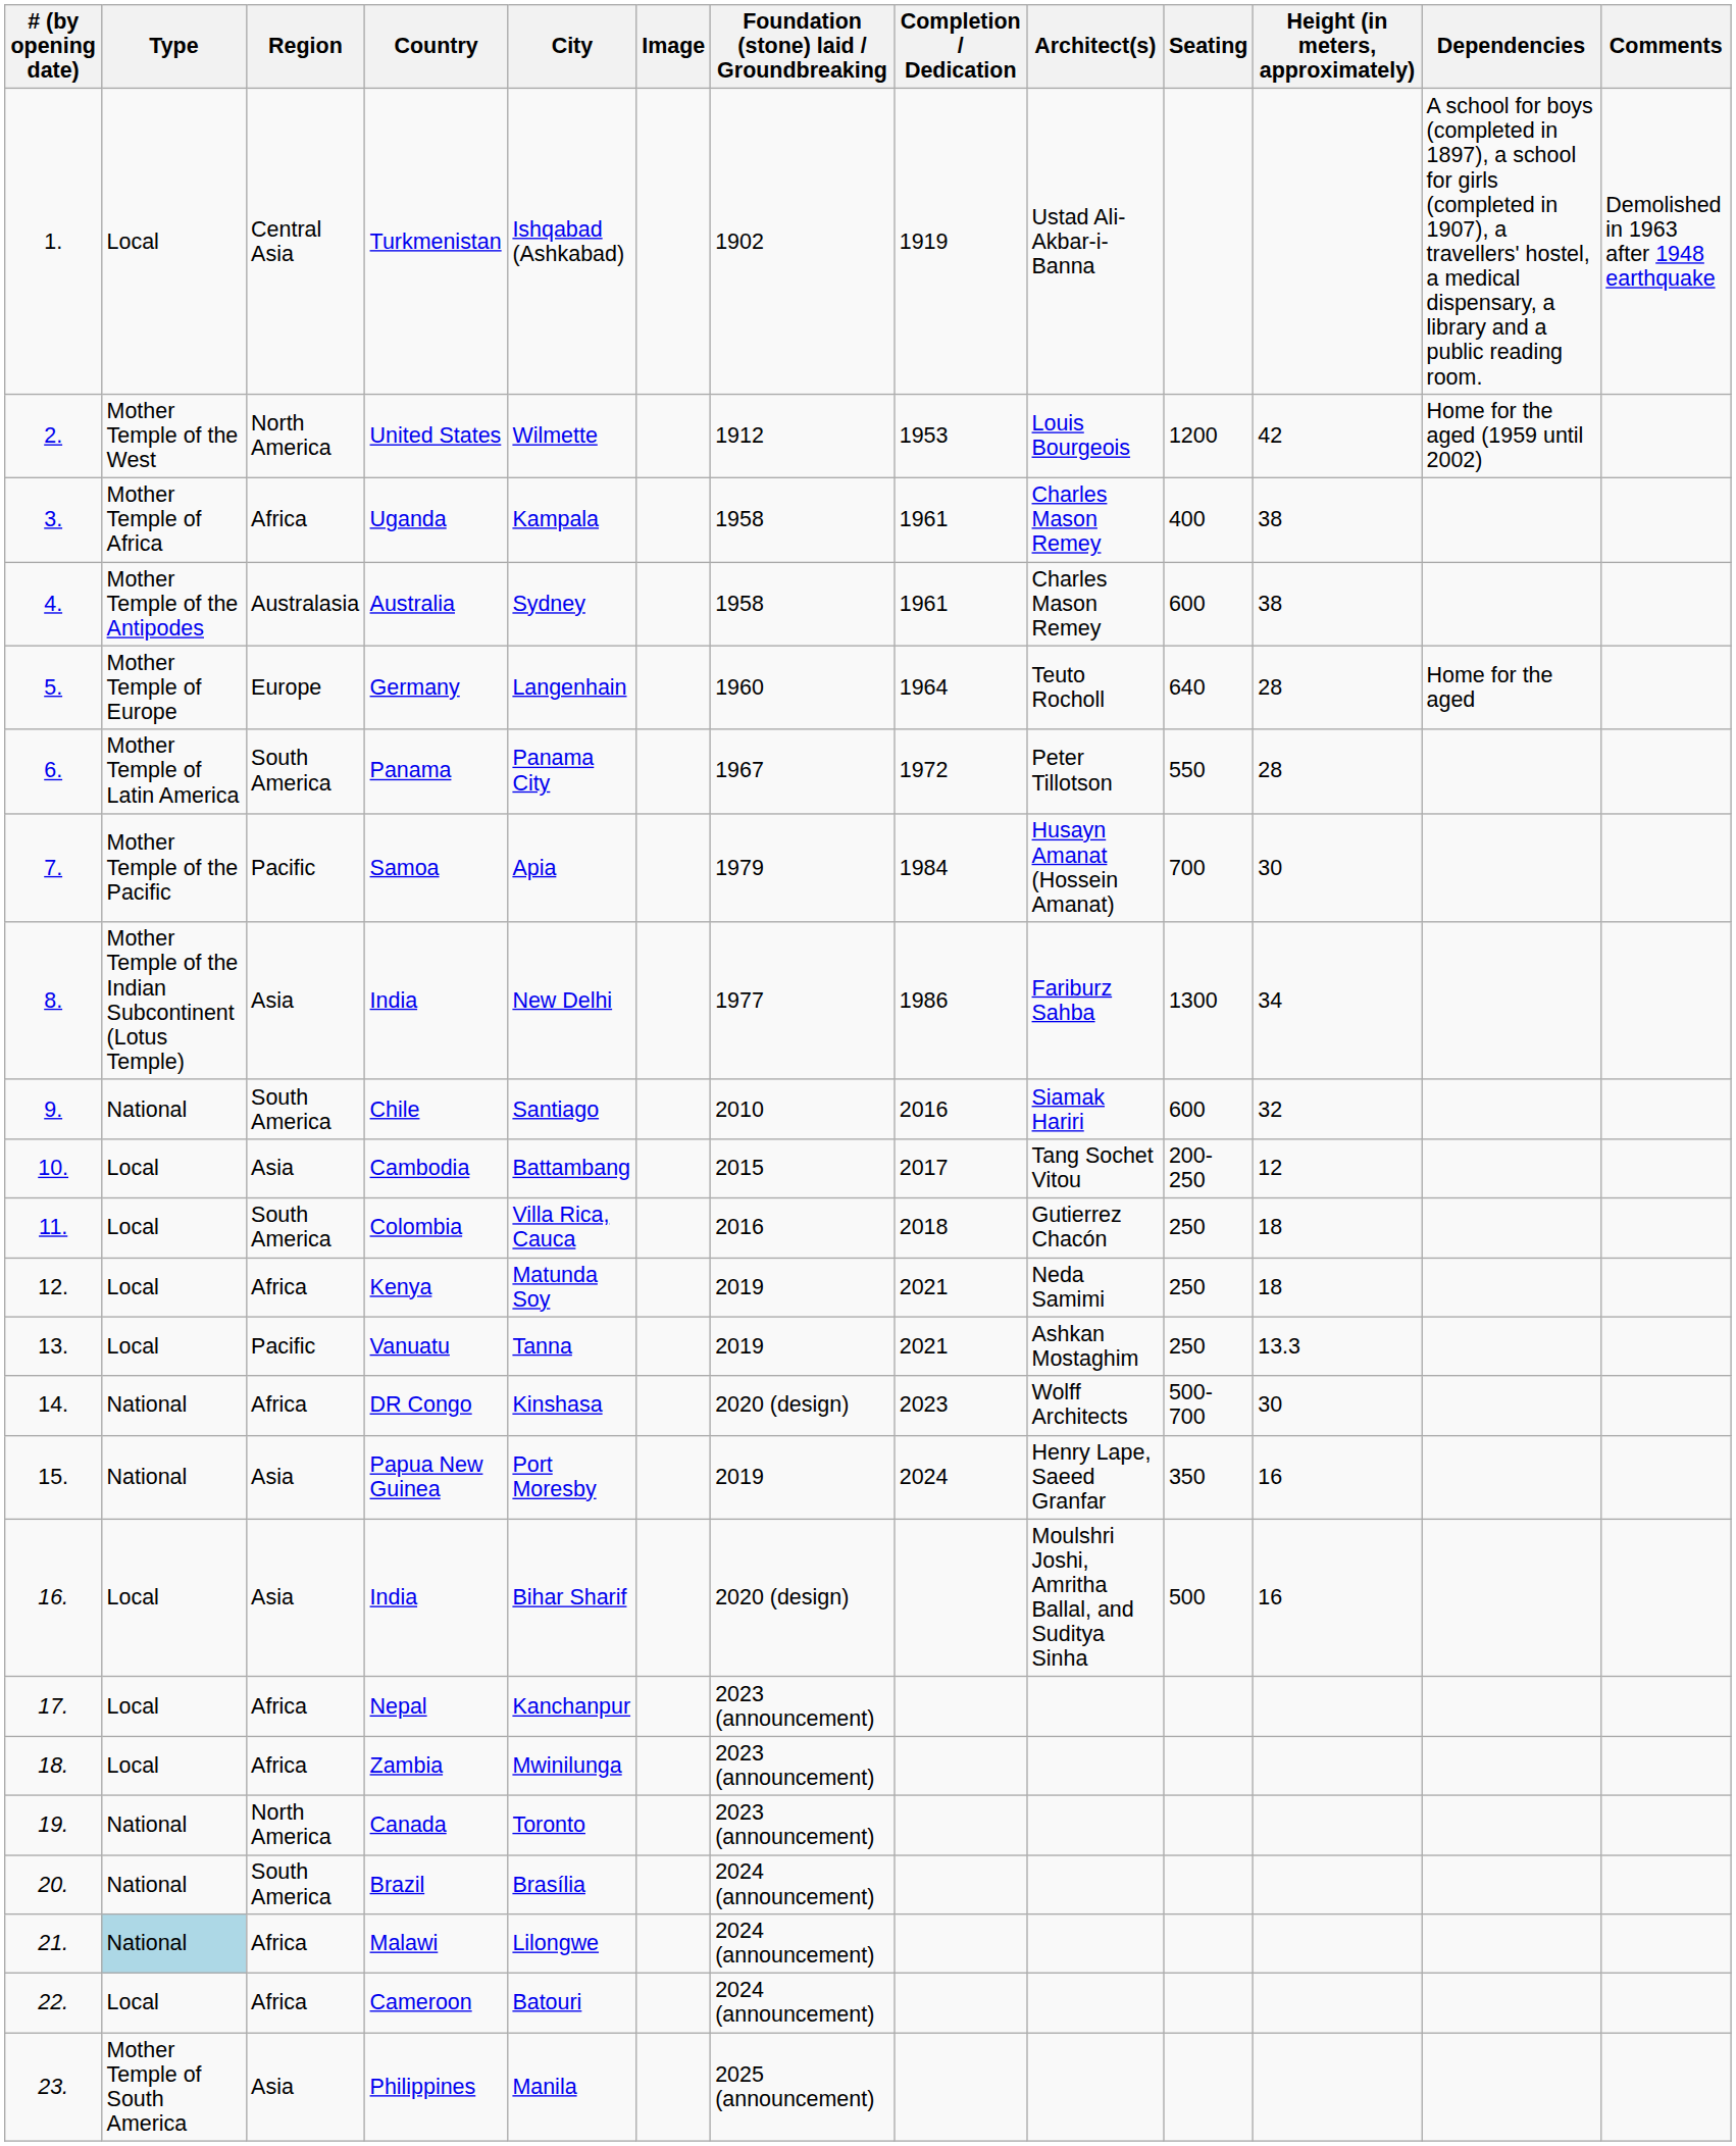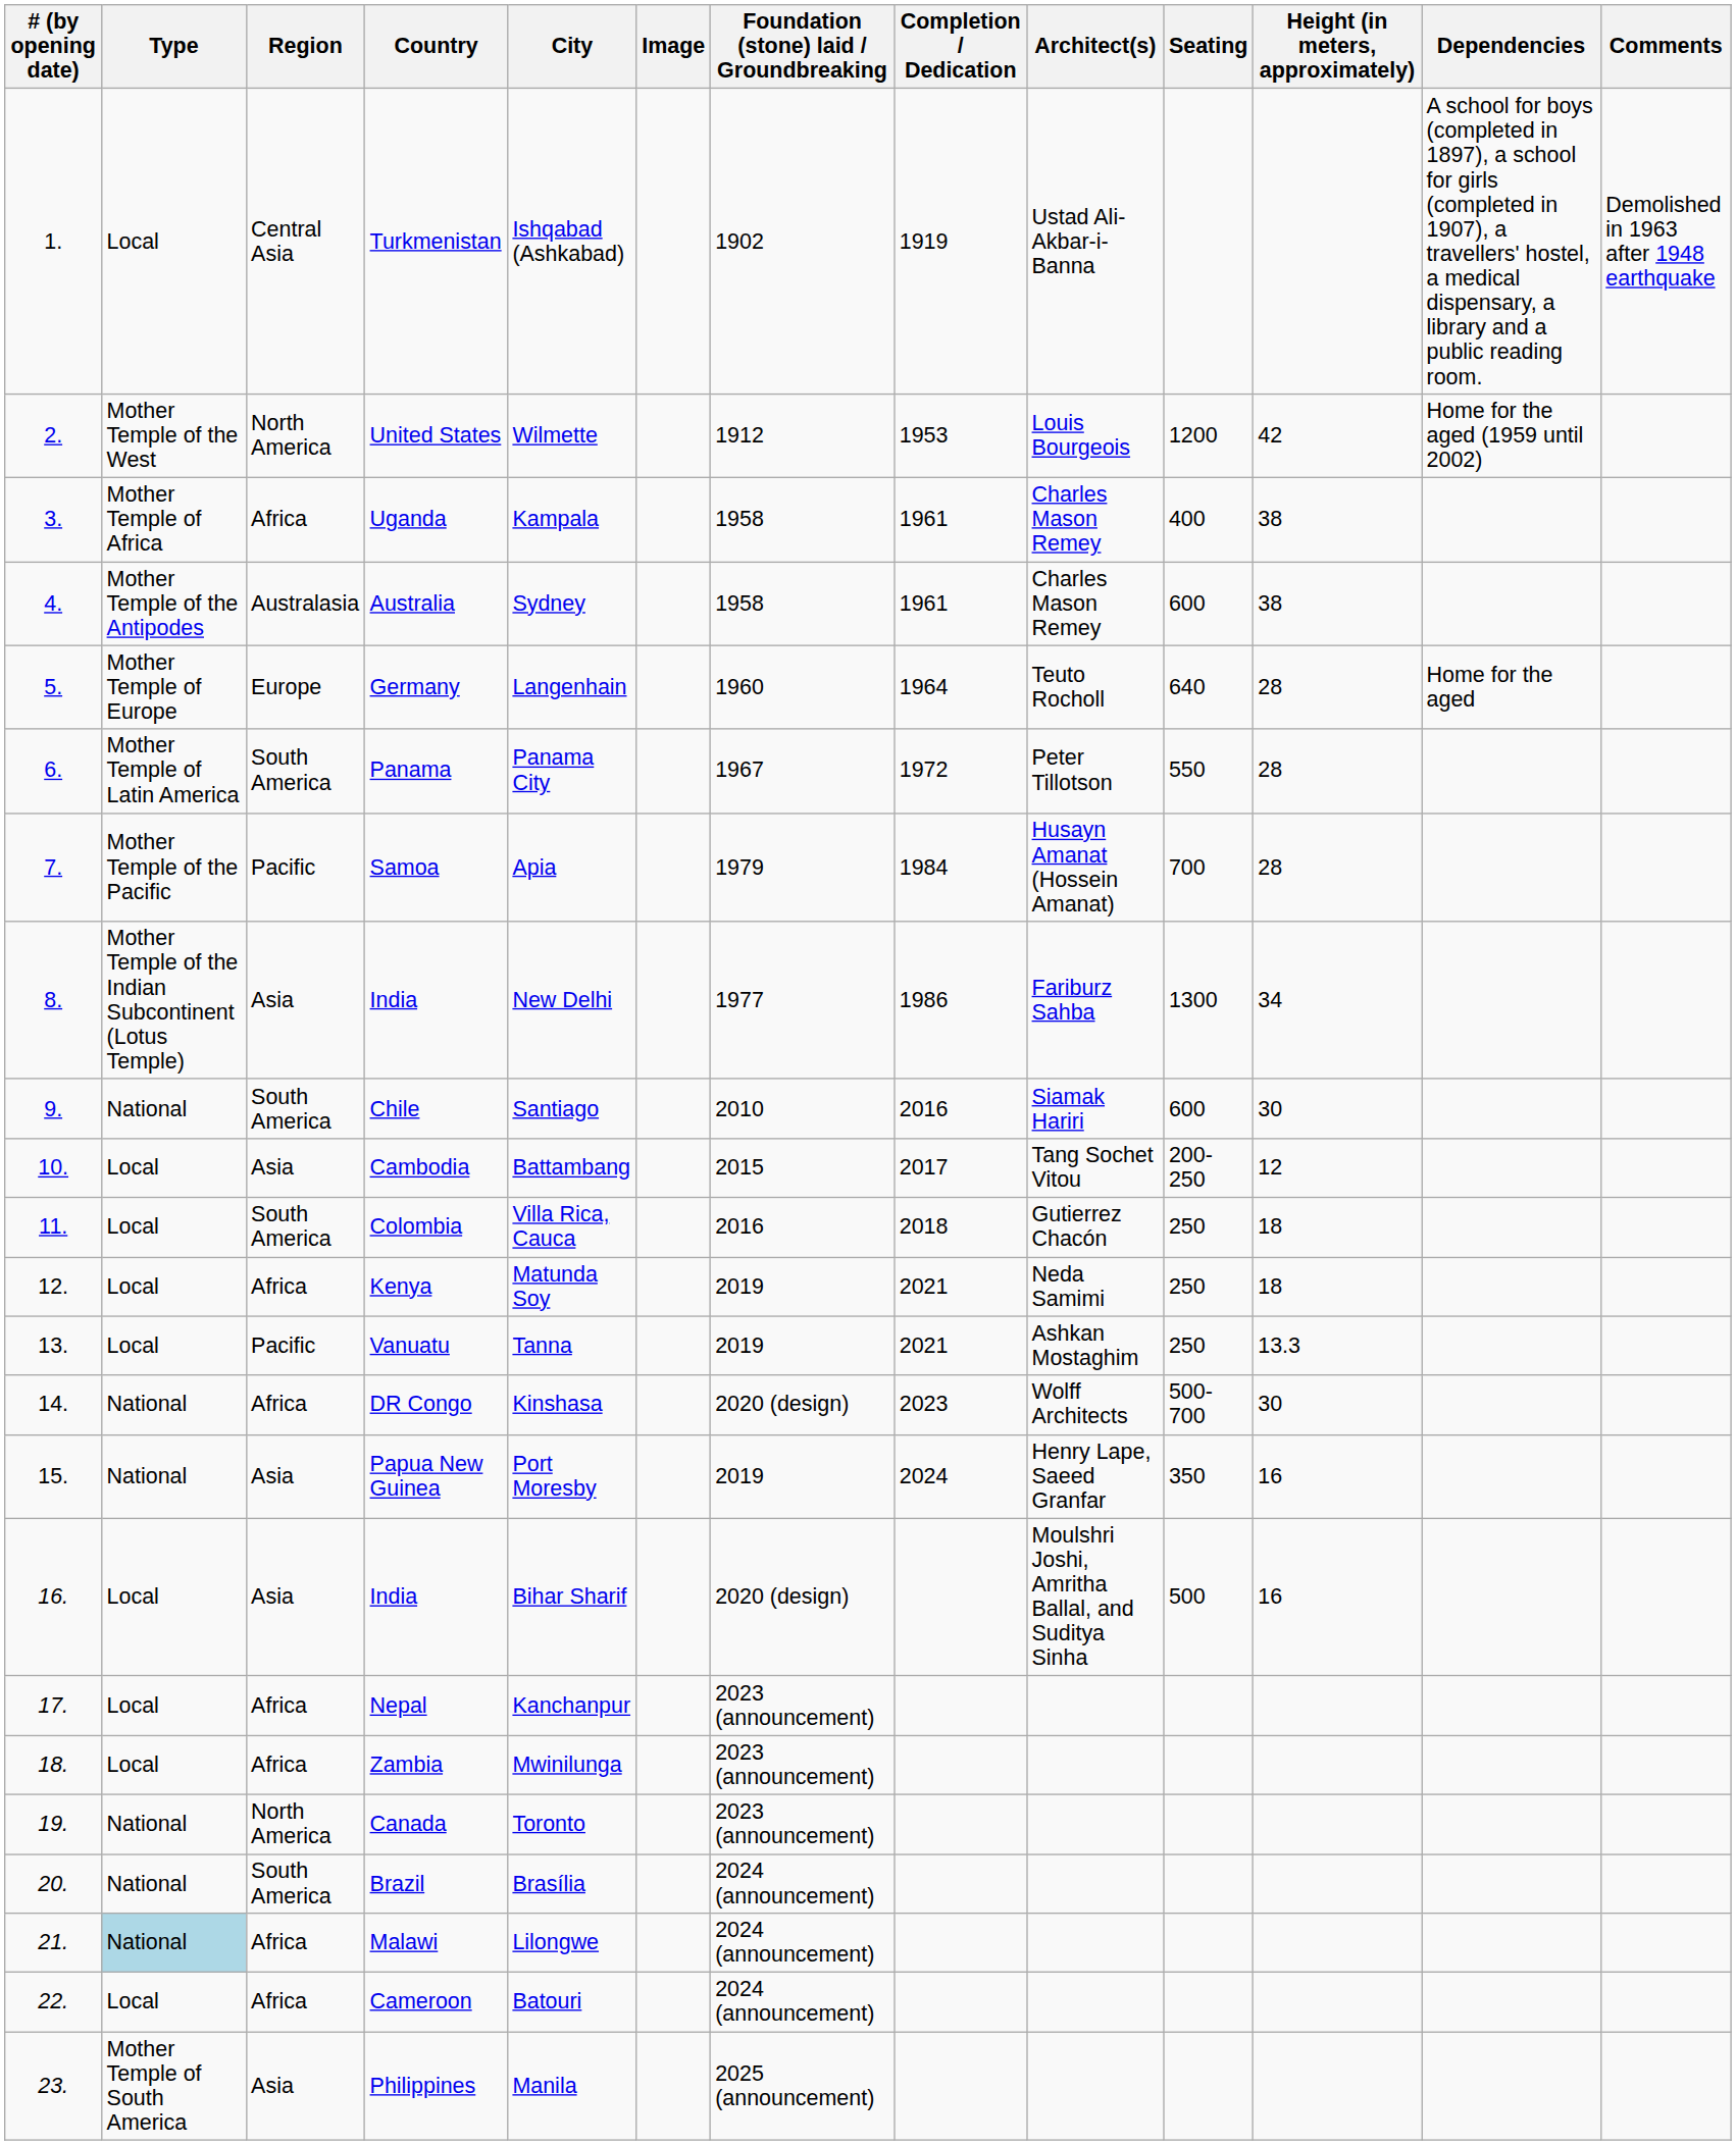Samoa | Height (in meters, approximately): 30 -> 28
Chile | Height (in meters, approximately): 32 -> 30
